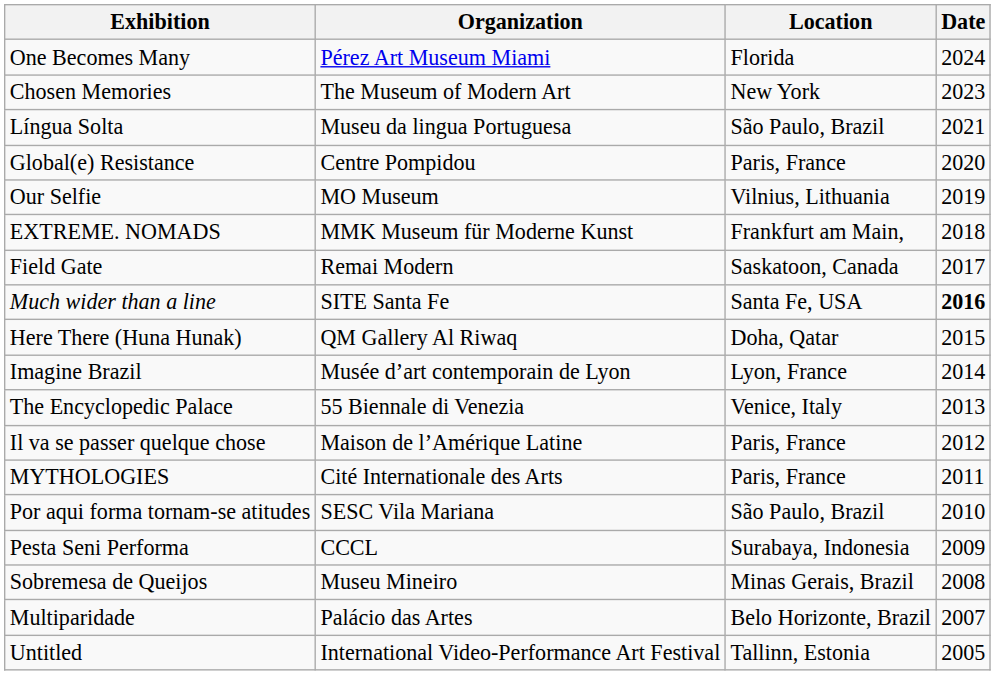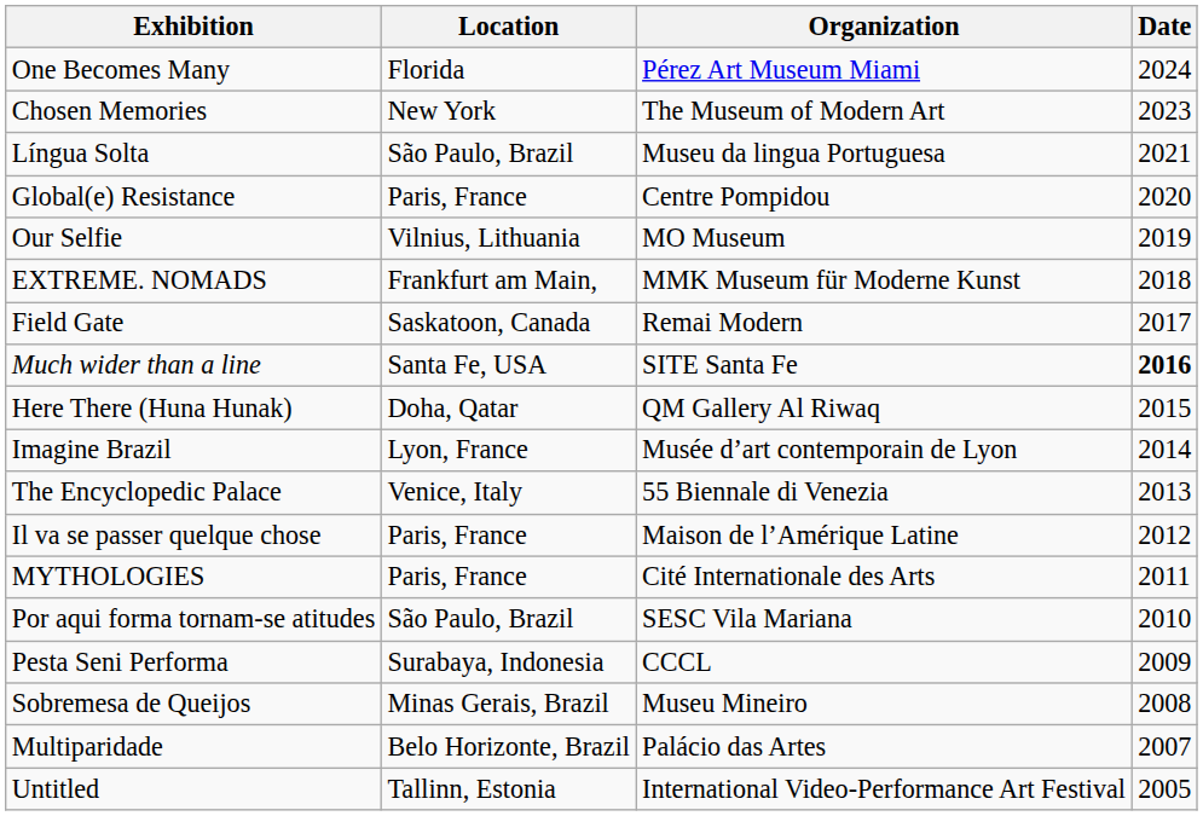columns swapped: Organization <-> Location
